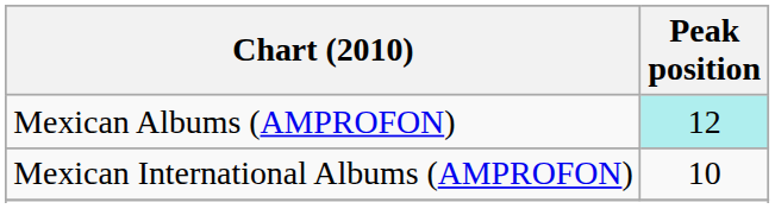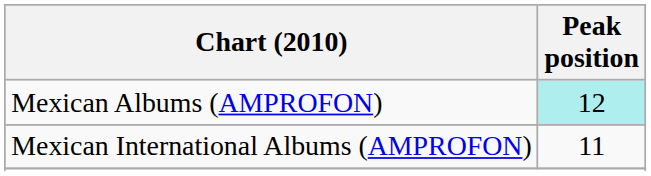Mexican International Albums (AMPROFON) | Peak position: 10 -> 11
